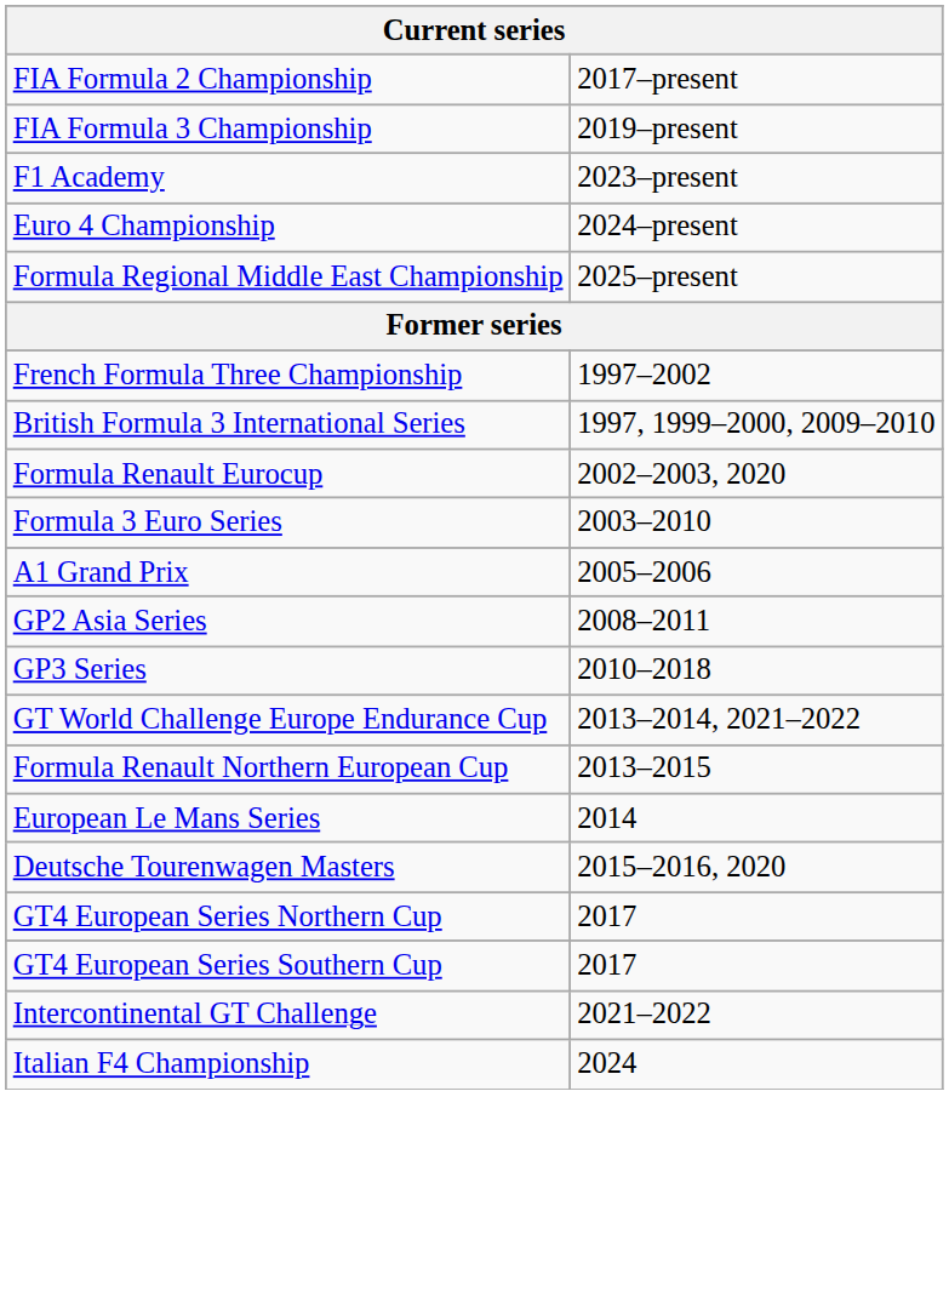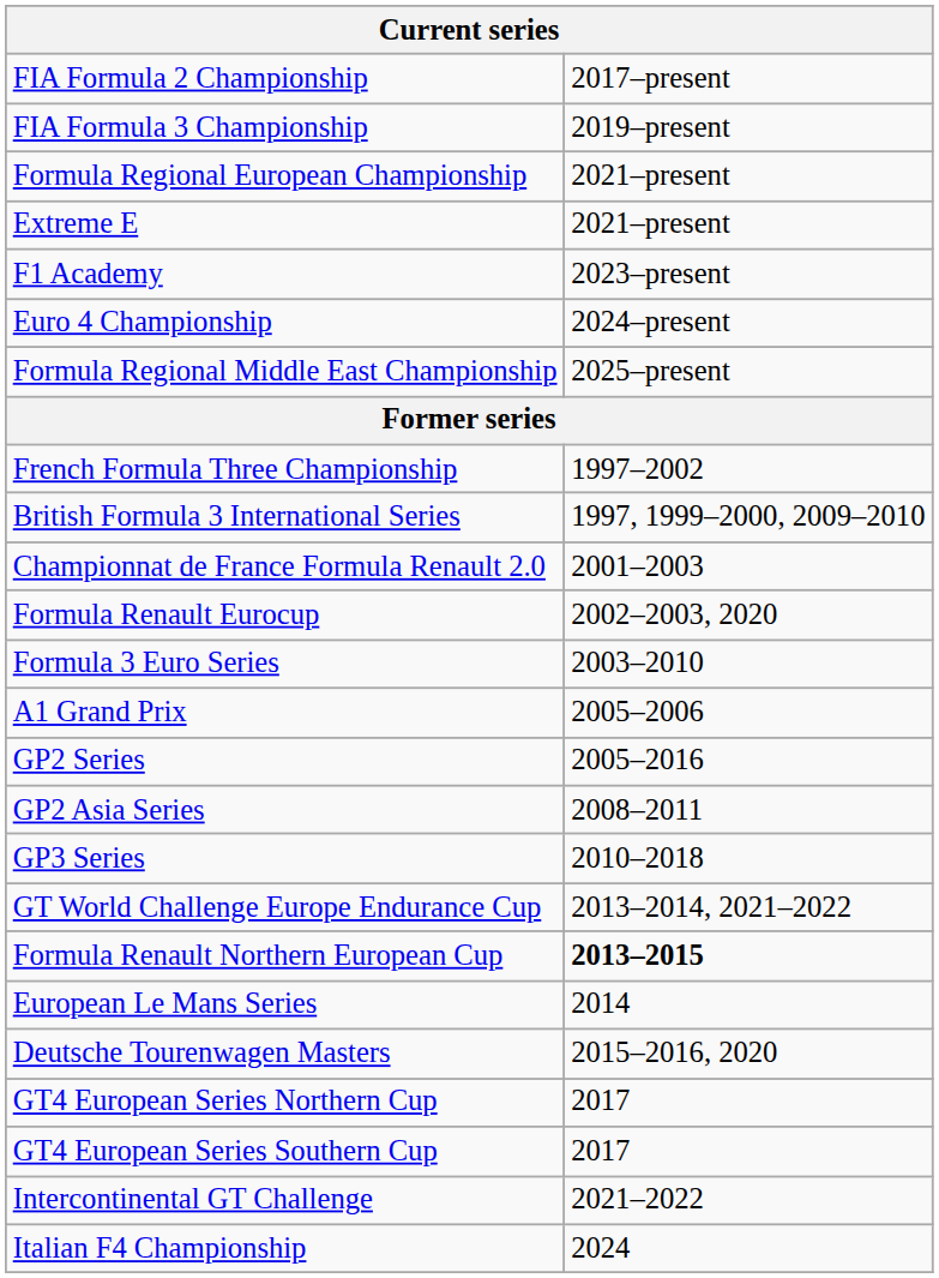+ row: Formula Regional European Championship | 2021–present
+ row: Extreme E | 2021–present
+ row: Championnat de France Formula Renault 2.0 | 2001–2003
+ row: GP2 Series | 2005–2016
Formula Renault Northern European Cup | column 2: normal -> bold
